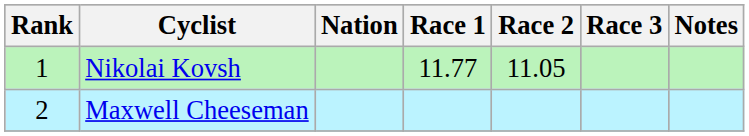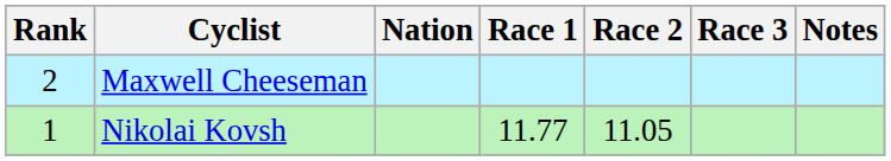rows swapped: Nikolai Kovsh <-> Maxwell Cheeseman
